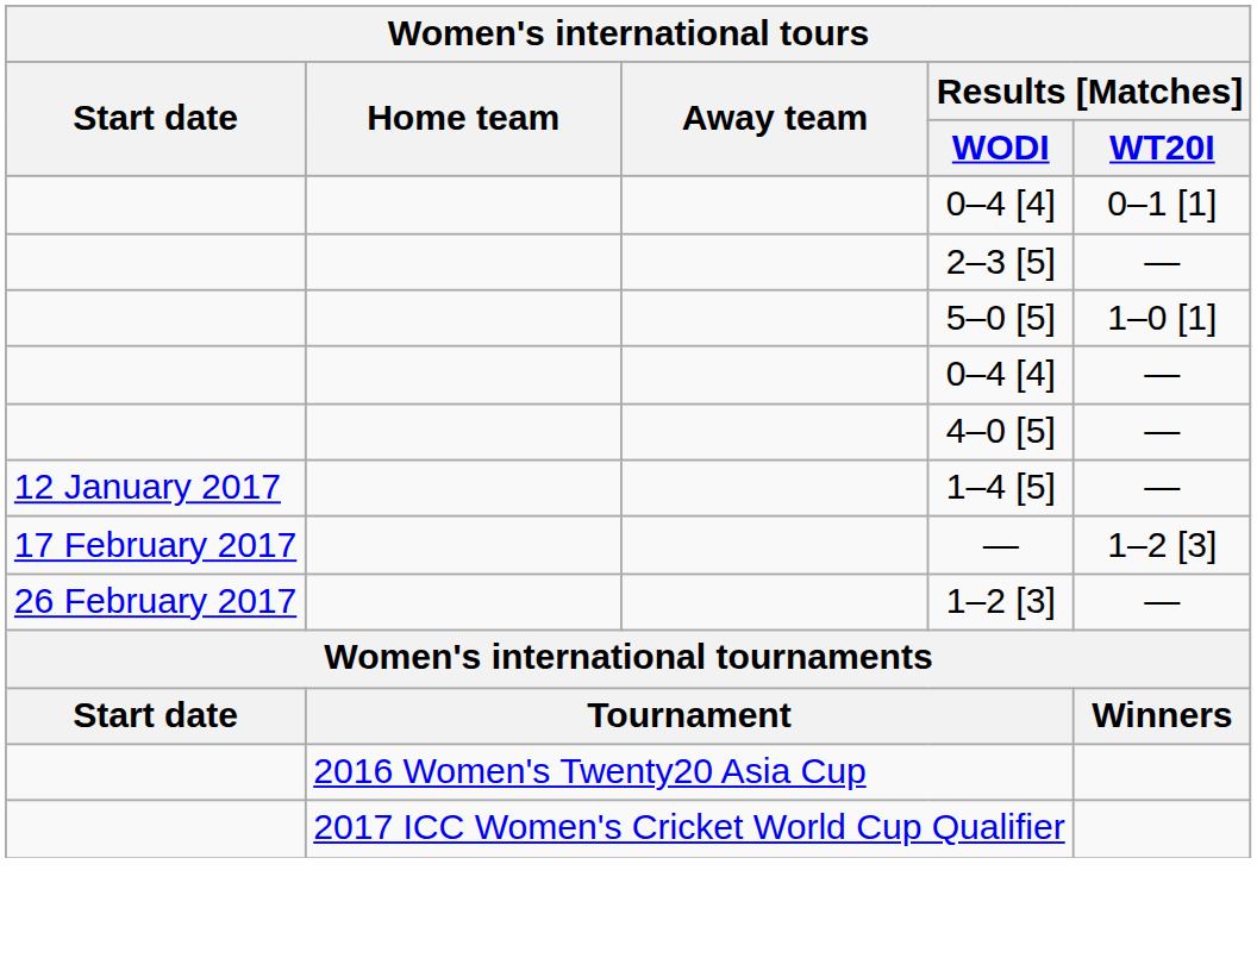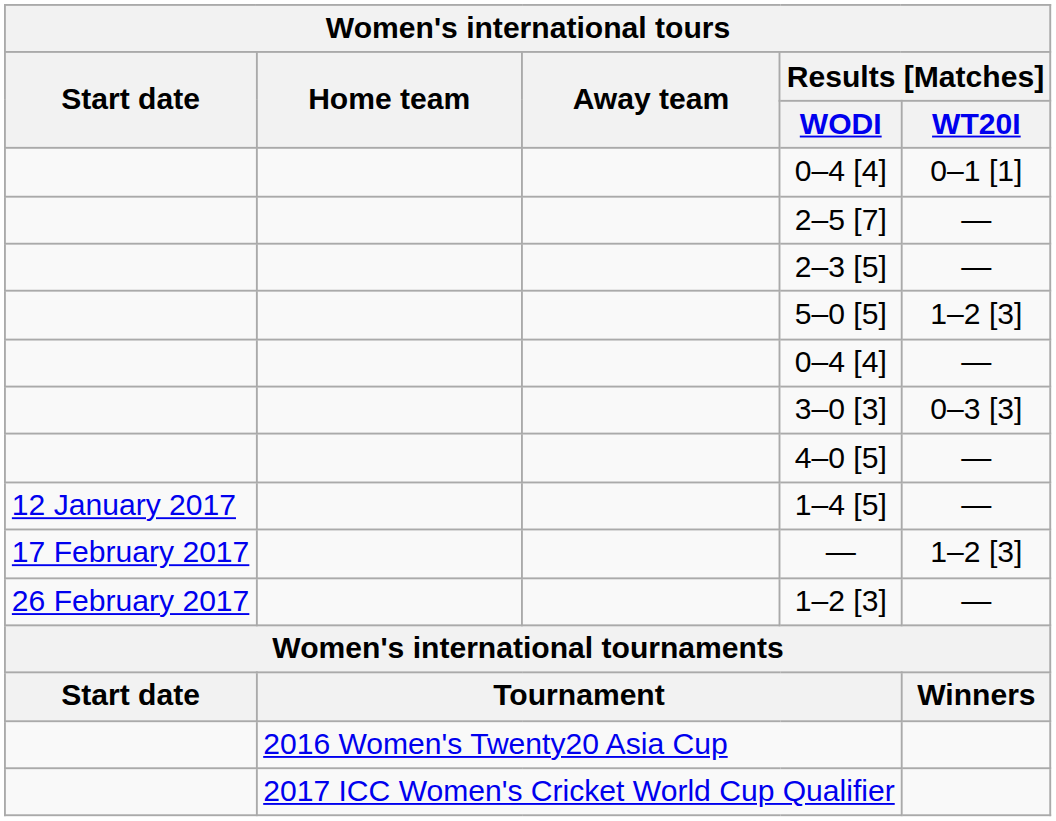+ row: 2–5 [7] | —
5–0 [5] | Results [Matches] / WT20I: 1–0 [1] -> 1–2 [3]
+ row: 3–0 [3] | 0–3 [3]
